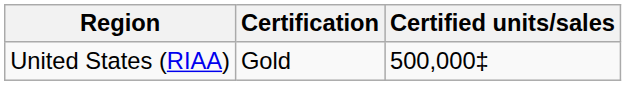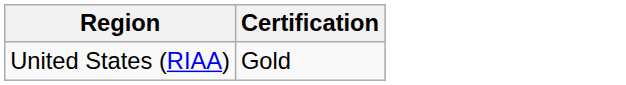- column: Certified units/sales | 500,000‡
